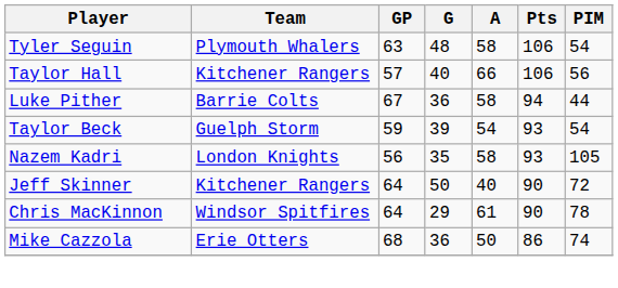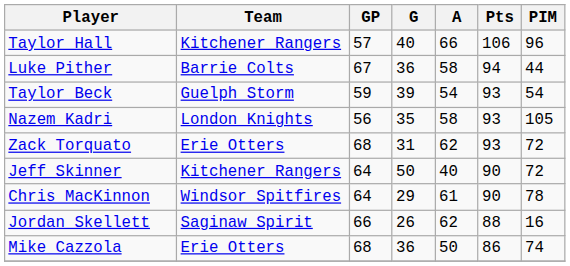- row: Tyler Seguin | Plymouth Whalers | 63 | 48 | 58 | 106 | 54
Taylor Hall | PIM: 56 -> 96
+ row: Zack Torquato | Erie Otters | 68 | 31 | 62 | 93 | 72
+ row: Jordan Skellett | Saginaw Spirit | 66 | 26 | 62 | 88 | 16
